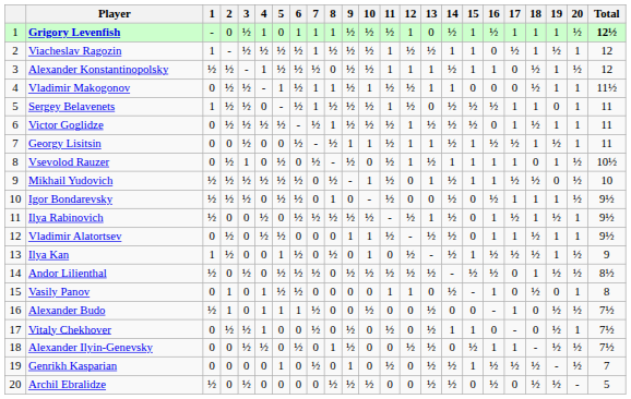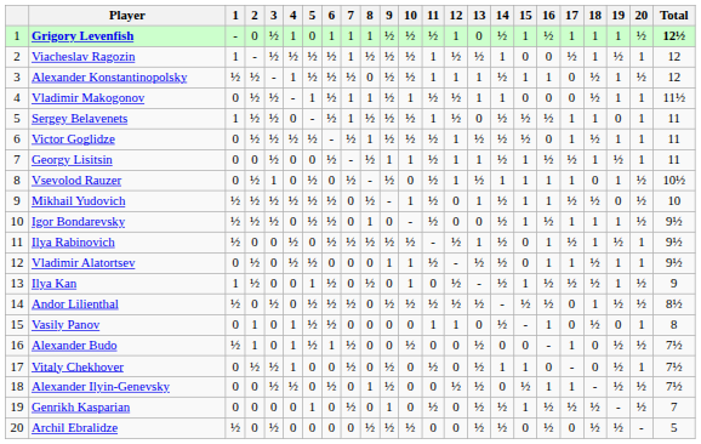Viacheslav Ragozin | 15: 1 -> 0
Igor Bondarevsky | 15: 0 -> 1
Alexander Budo | 5: 1 -> ½
